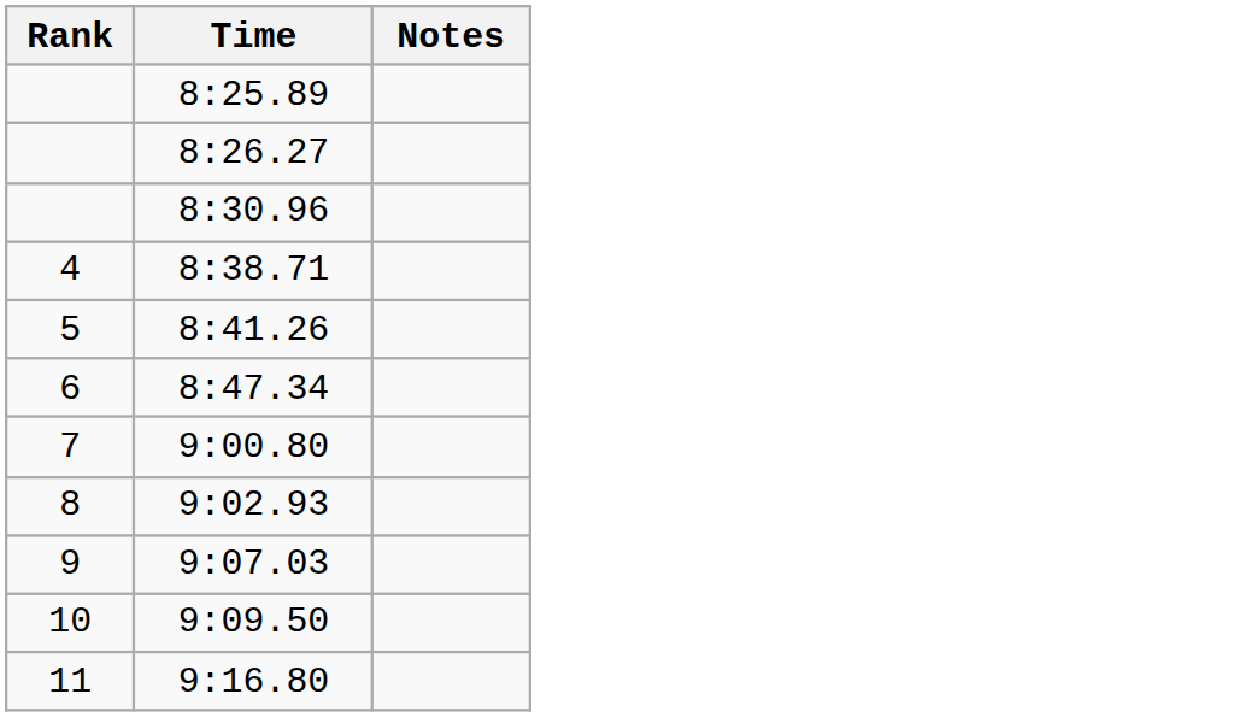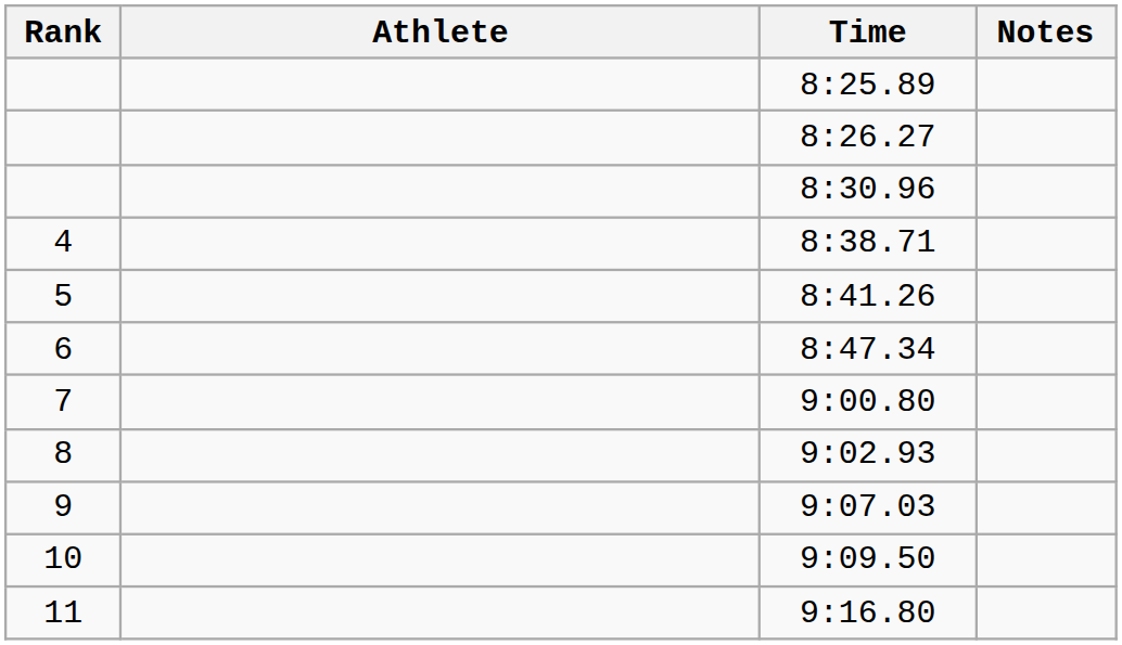+ column: Athlete
